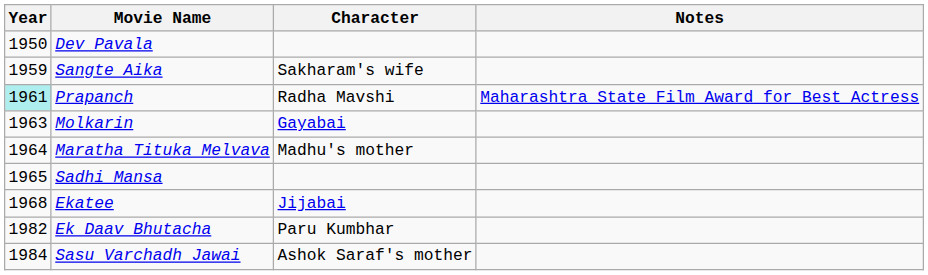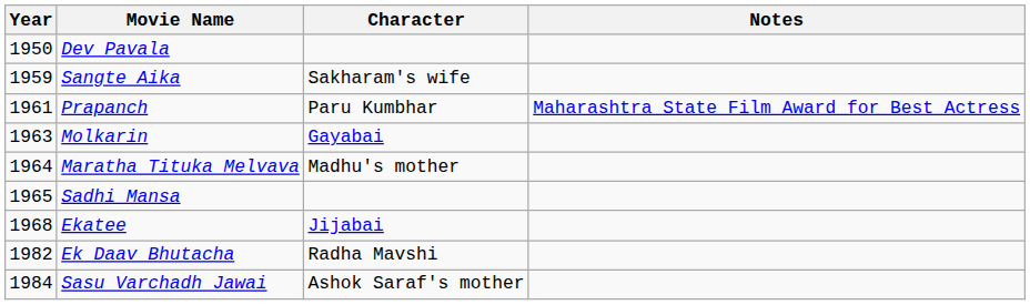Prapanch | Year: paleturquoise background -> no background
Prapanch | Character: Radha Mavshi -> Paru Kumbhar
Ek Daav Bhutacha | Character: Paru Kumbhar -> Radha Mavshi
